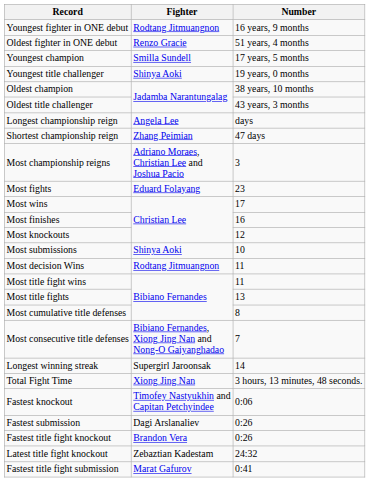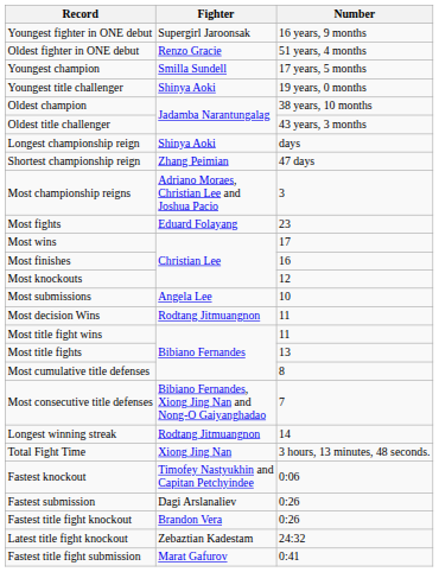Youngest fighter in ONE debut | Fighter: Rodtang Jitmuangnon -> Supergirl Jaroonsak
Longest championship reign | Fighter: Angela Lee -> Shinya Aoki
Most submissions | Fighter: Shinya Aoki -> Angela Lee
Longest winning streak | Fighter: Supergirl Jaroonsak -> Rodtang Jitmuangnon
